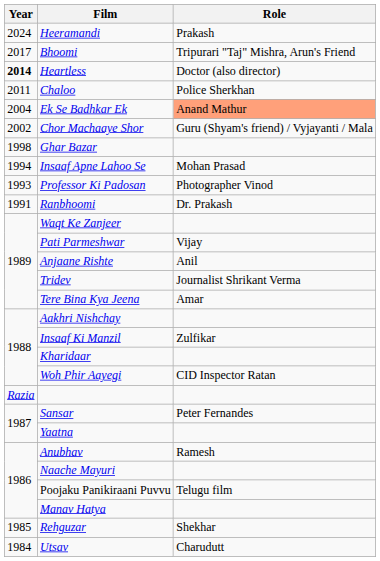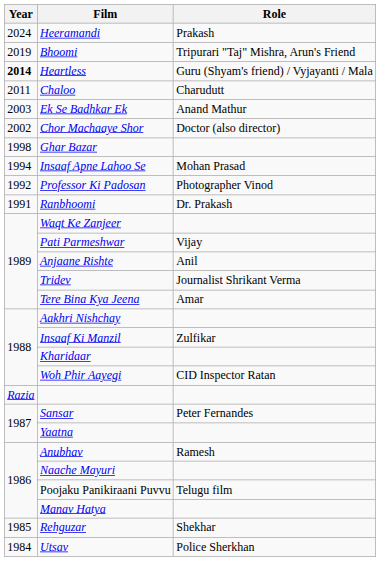Bhoomi | Year: 2017 -> 2019
Heartless | Role: Doctor (also director) -> Guru (Shyam's friend) / Vyjayanti / Mala
Chaloo | Role: Police Sherkhan -> Charudutt
Ek Se Badhkar Ek | Year: 2004 -> 2003
Ek Se Badhkar Ek | Role: lightsalmon background -> no background
Chor Machaaye Shor | Role: Guru (Shyam's friend) / Vyjayanti / Mala -> Doctor (also director)
Professor Ki Padosan | Year: 1993 -> 1992
Utsav | Role: Charudutt -> Police Sherkhan
